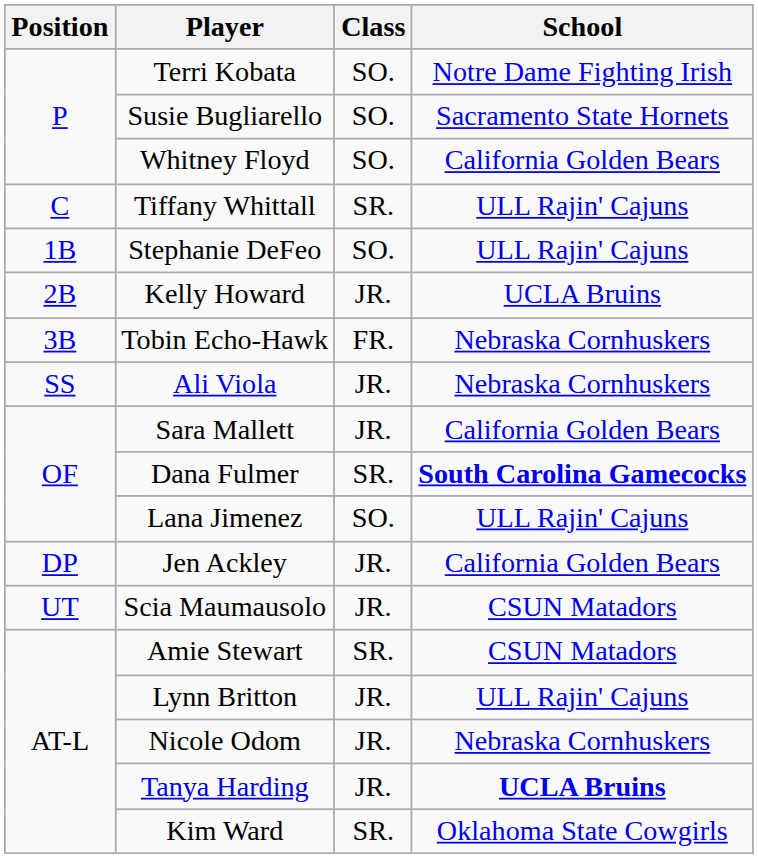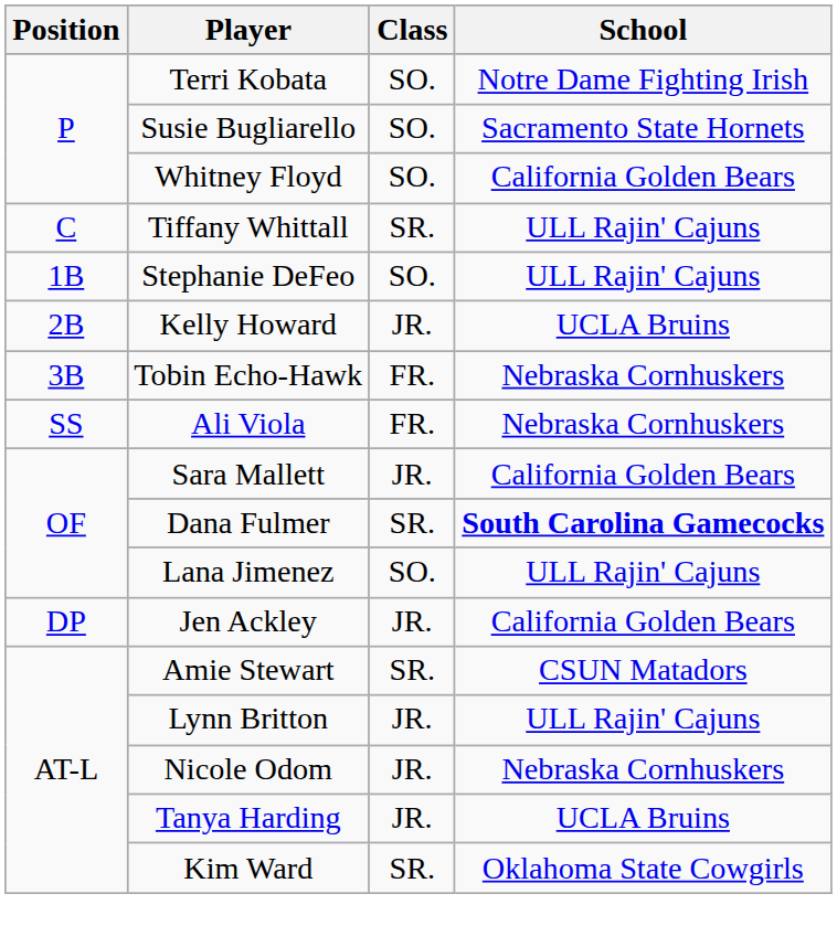Ali Viola | Class: JR. -> FR.
- row: UT | Scia Maumausolo | JR. | CSUN Matadors
Tanya Harding | School: bold -> normal
